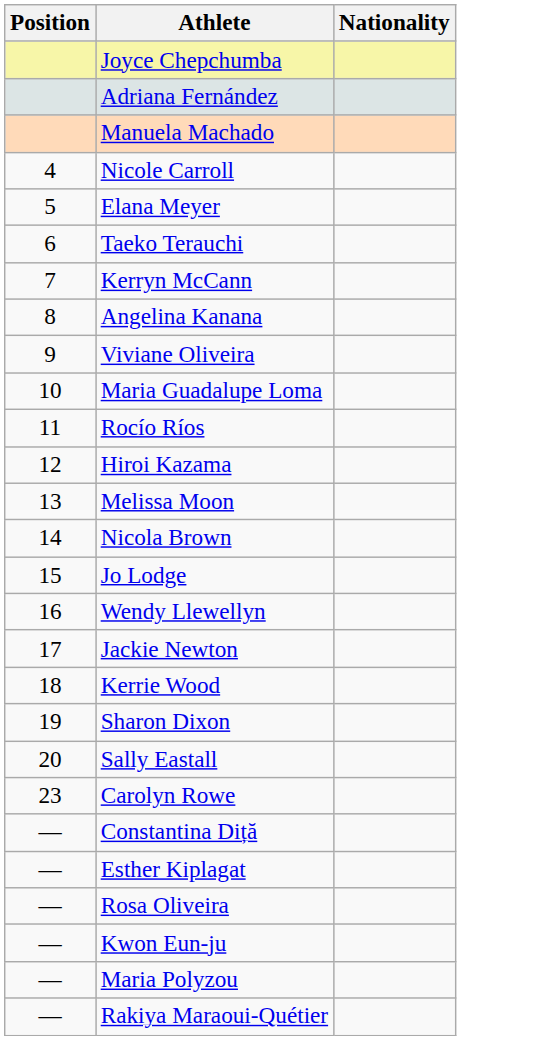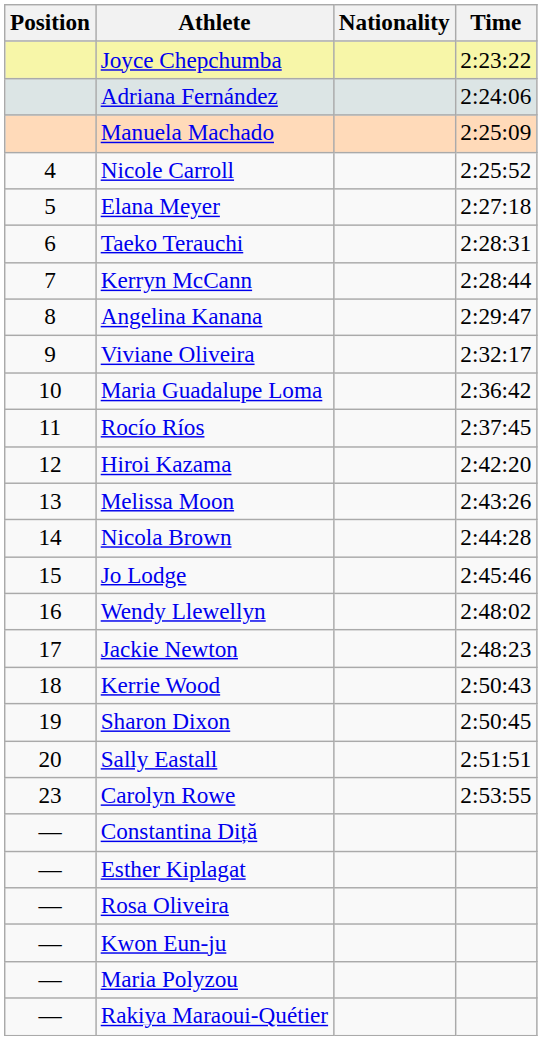+ column: Time | 2:23:22 | 2:24:06 | 2:25:09 | 2:25:52 | 2:27:18 | 2:28:31 | 2:28:44 | 2:29:47 | 2:32:17 | 2:36:42 | 2:37:45 | 2:42:20 | 2:43:26 | 2:44:28 | 2:45:46 | 2:48:02 | 2:48:23 | 2:50:43 | 2:50:45 | 2:51:51 | 2:53:55
